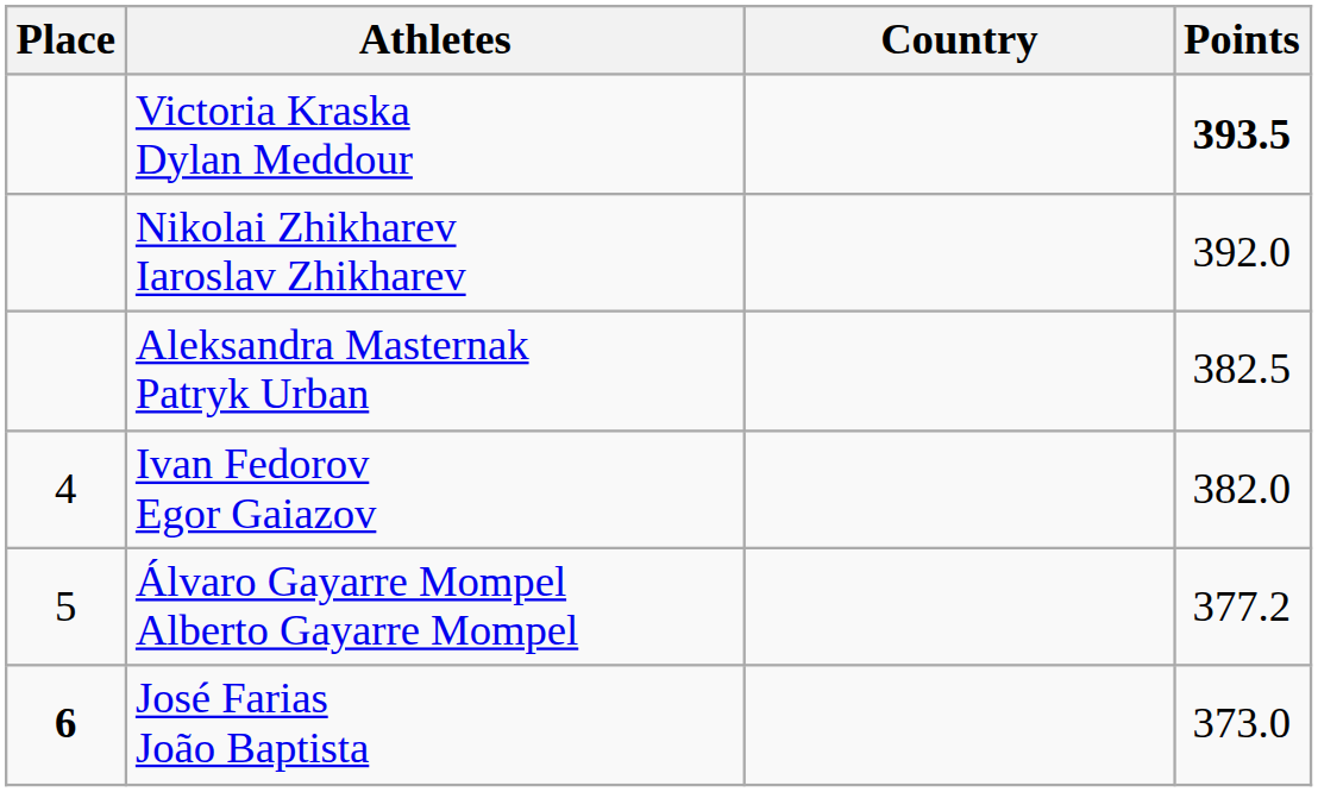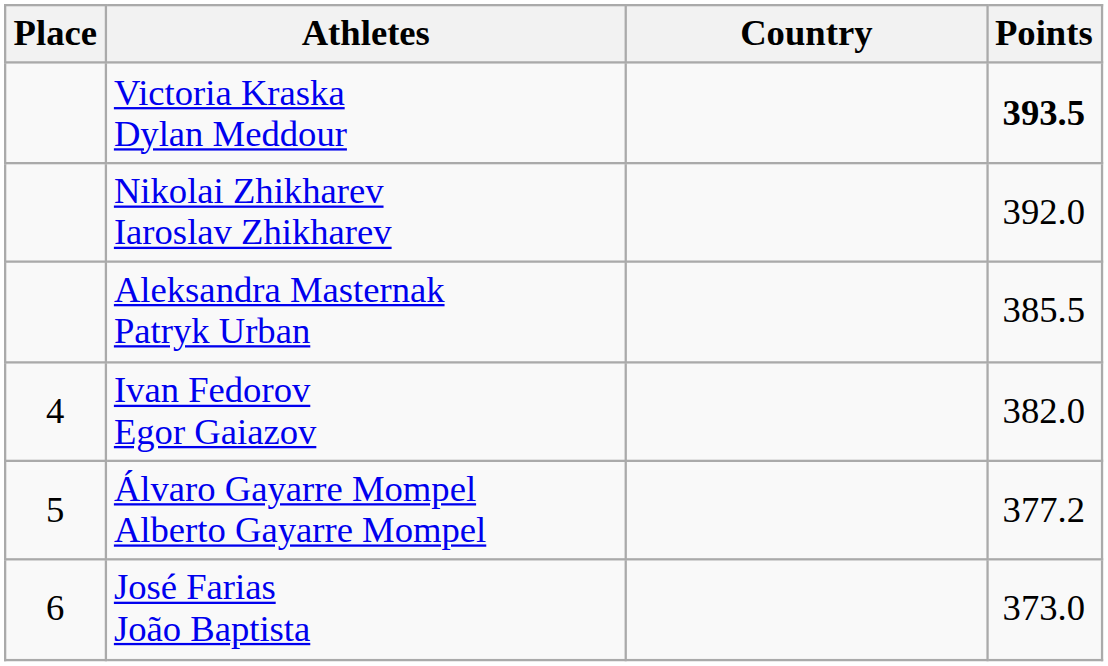Aleksandra Masternak Patryk Urban | Points: 382.5 -> 385.5
José Farias João Baptista | Place: bold -> normal
